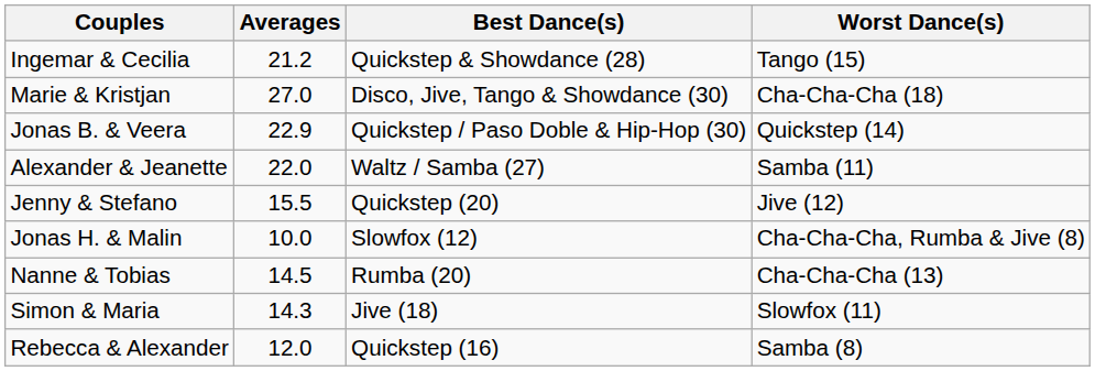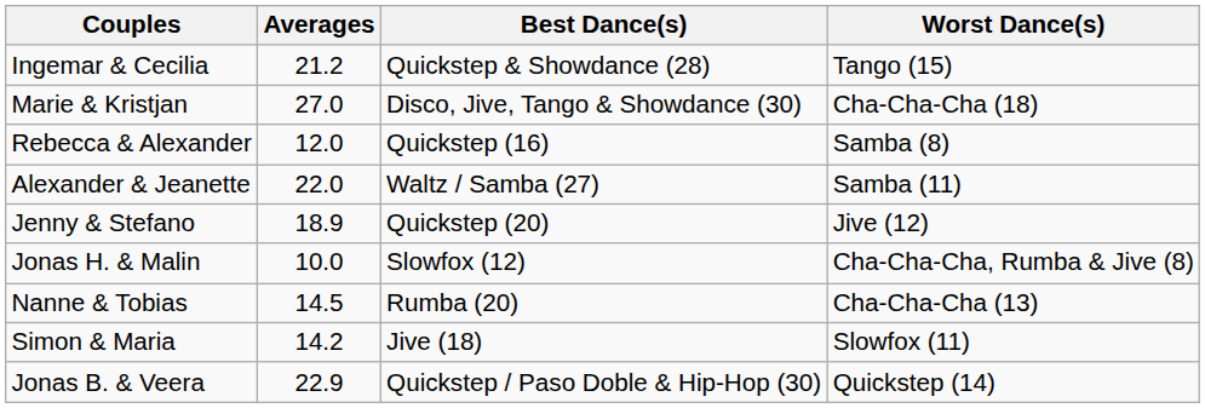rows swapped: Jonas B. & Veera <-> Rebecca & Alexander
Jenny & Stefano | Averages: 15.5 -> 18.9
Simon & Maria | Averages: 14.3 -> 14.2
